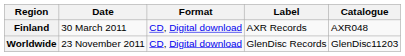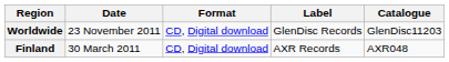rows swapped: Finland <-> Worldwide
